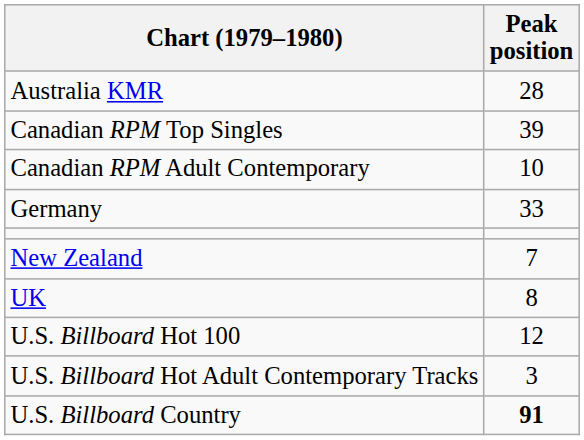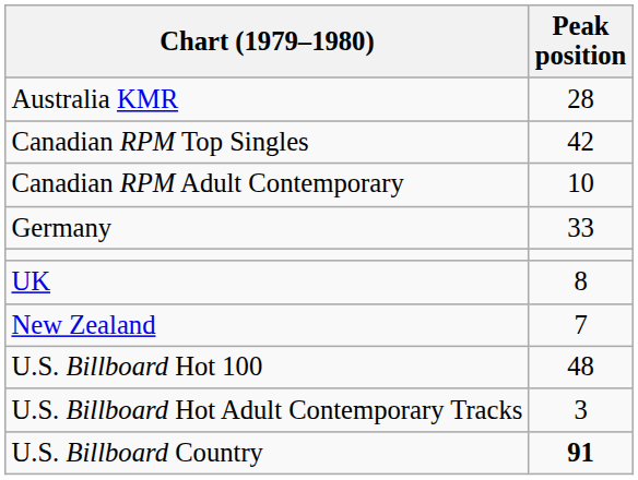Canadian RPM Top Singles | Peak position: 39 -> 42
rows swapped: New Zealand <-> UK
U.S. Billboard Hot 100 | Peak position: 12 -> 48
